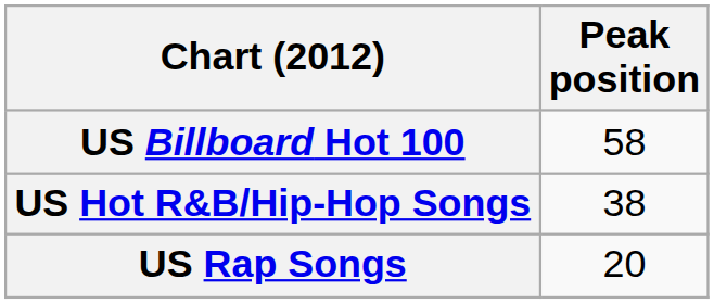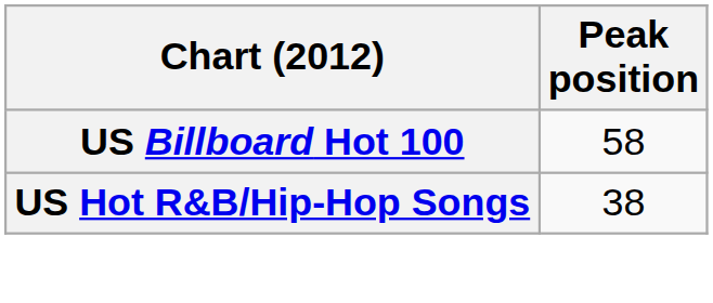- row: US Rap Songs | 20
